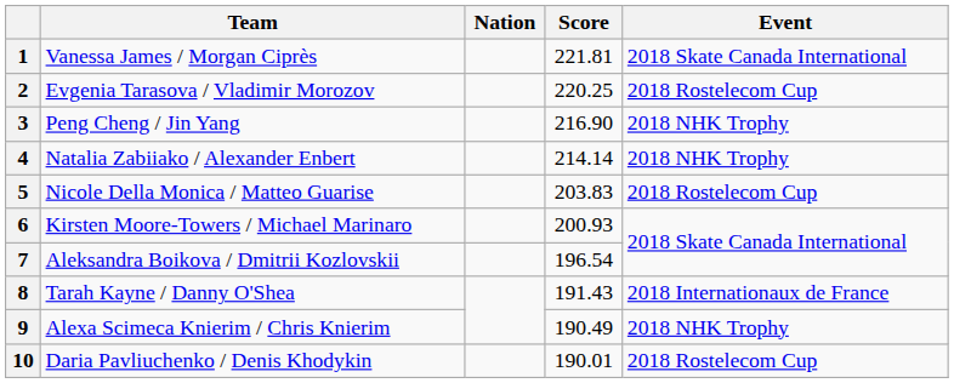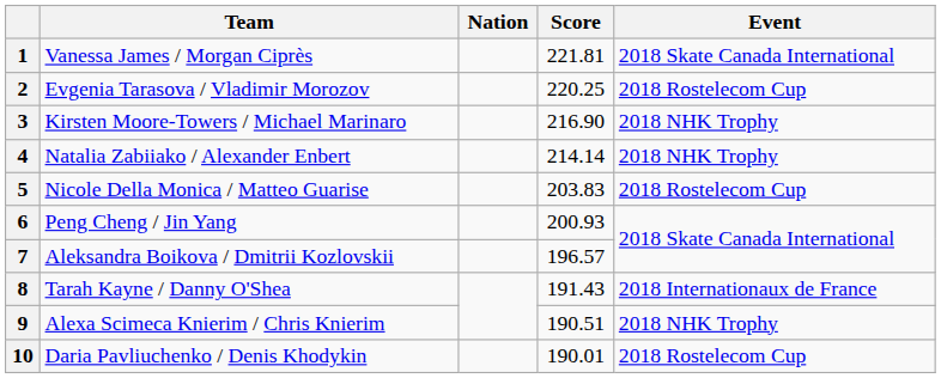3 | Team: Peng Cheng / Jin Yang -> Kirsten Moore-Towers / Michael Marinaro
6 | Team: Kirsten Moore-Towers / Michael Marinaro -> Peng Cheng / Jin Yang
7 | Score: 196.54 -> 196.57
9 | Score: 190.49 -> 190.51
